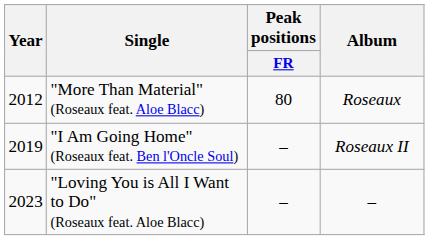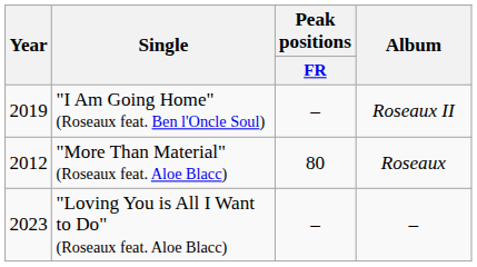rows swapped: "More Than Material" (Roseaux feat. Aloe Blacc) <-> "I Am Going Home" (Roseaux feat. Ben l'Oncle Soul)
